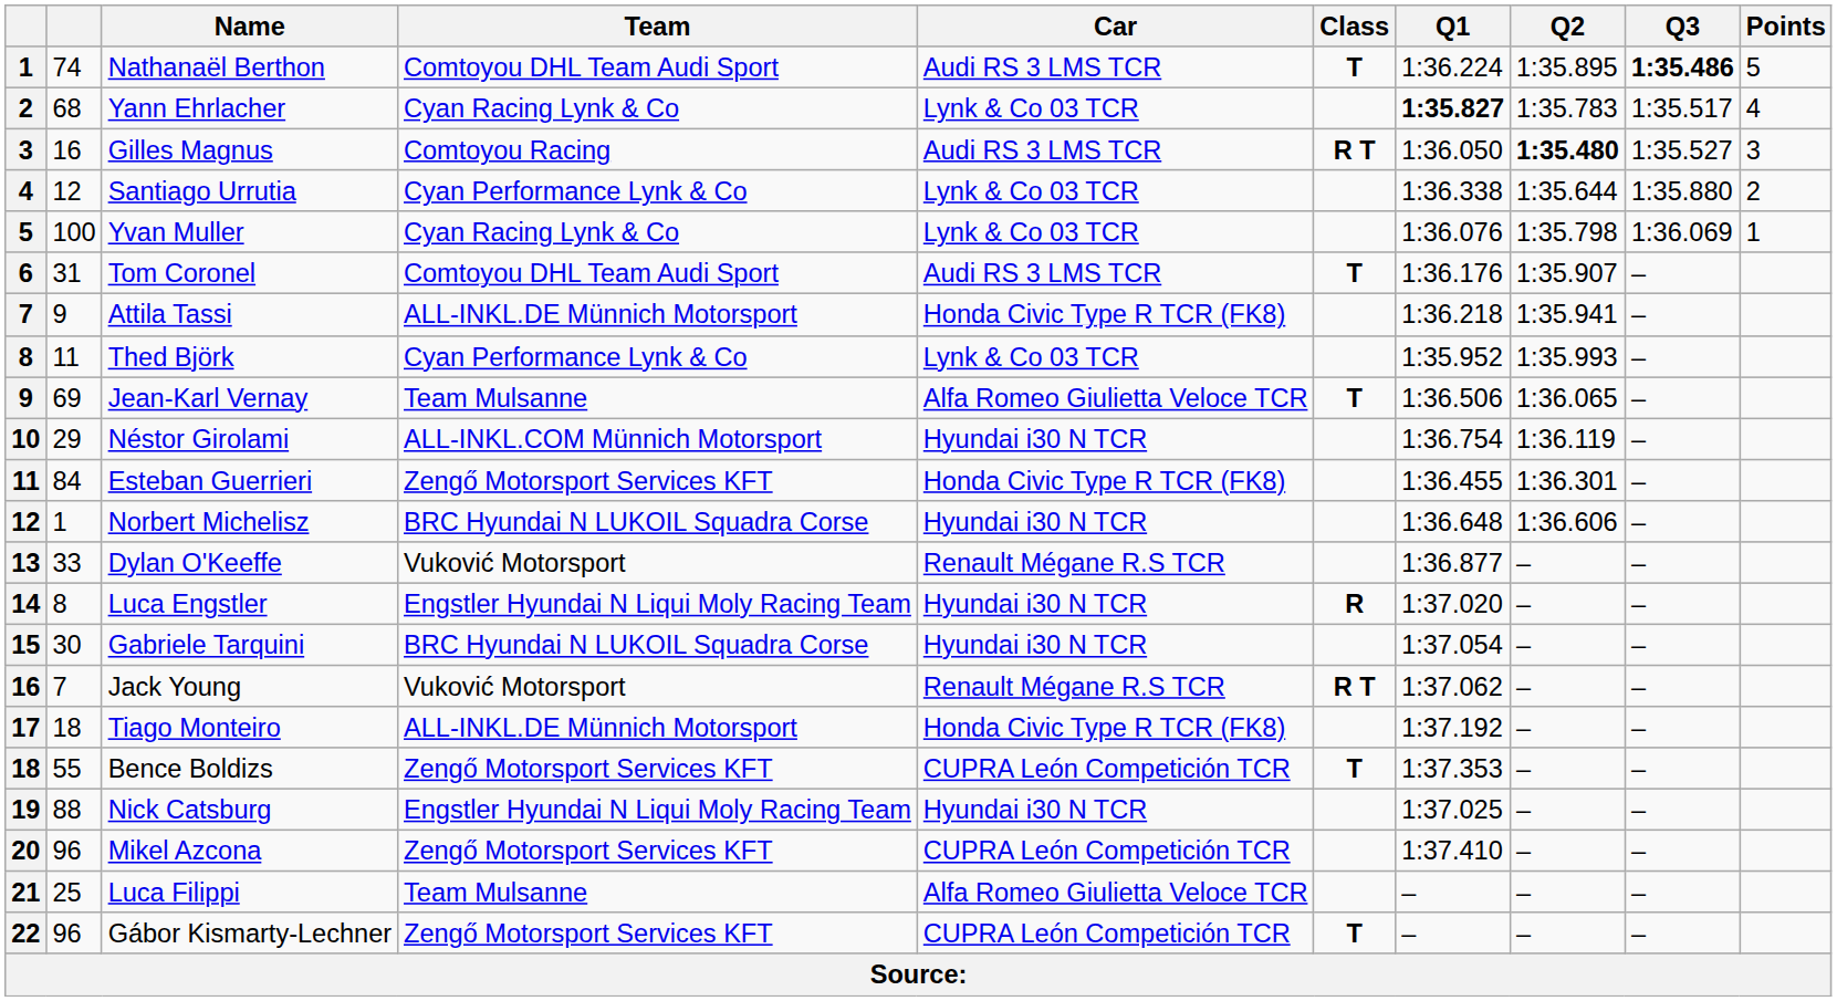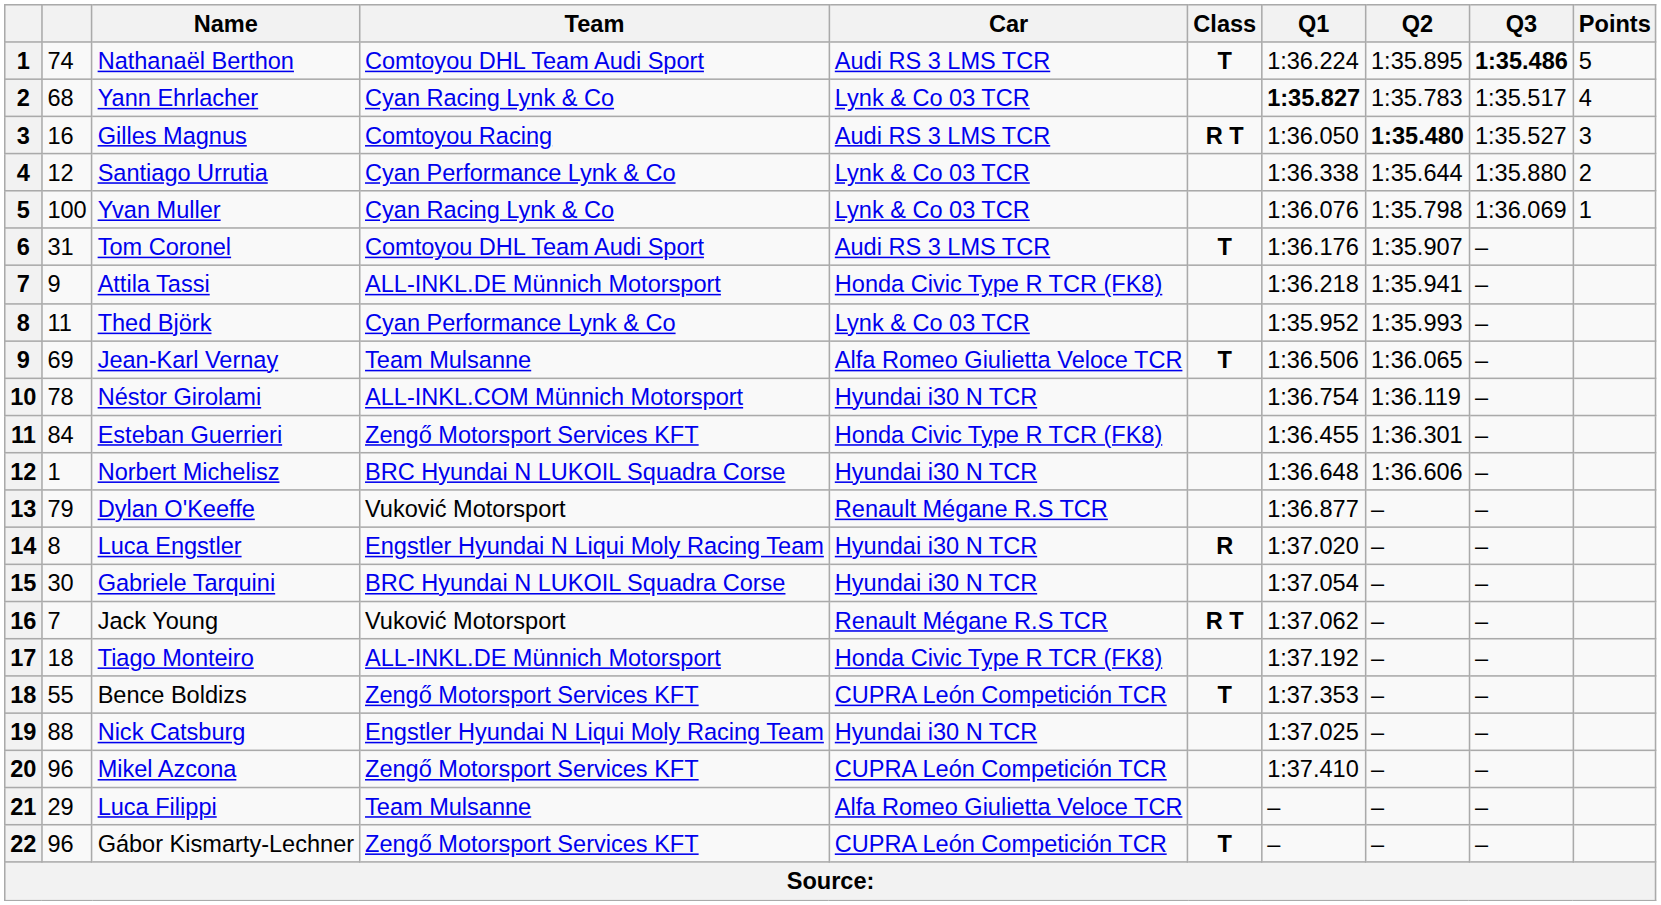Néstor Girolami | column 2: 29 -> 78
Dylan O'Keeffe | column 2: 33 -> 79
Luca Filippi | column 2: 25 -> 29
